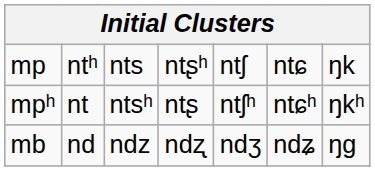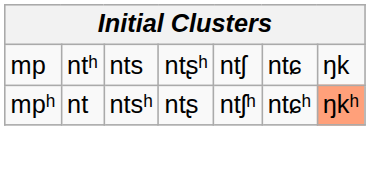mpʰ | column 7: no background -> lightsalmon background
- row: mb | nd | ndz | ndʐ | ndʒ | ndʑ | ŋɡ
